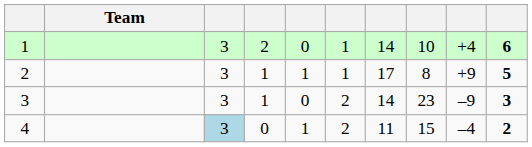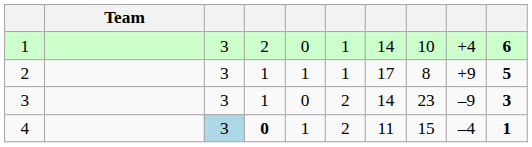4 | column 4: normal -> bold
4 | column 10: 2 -> 1
